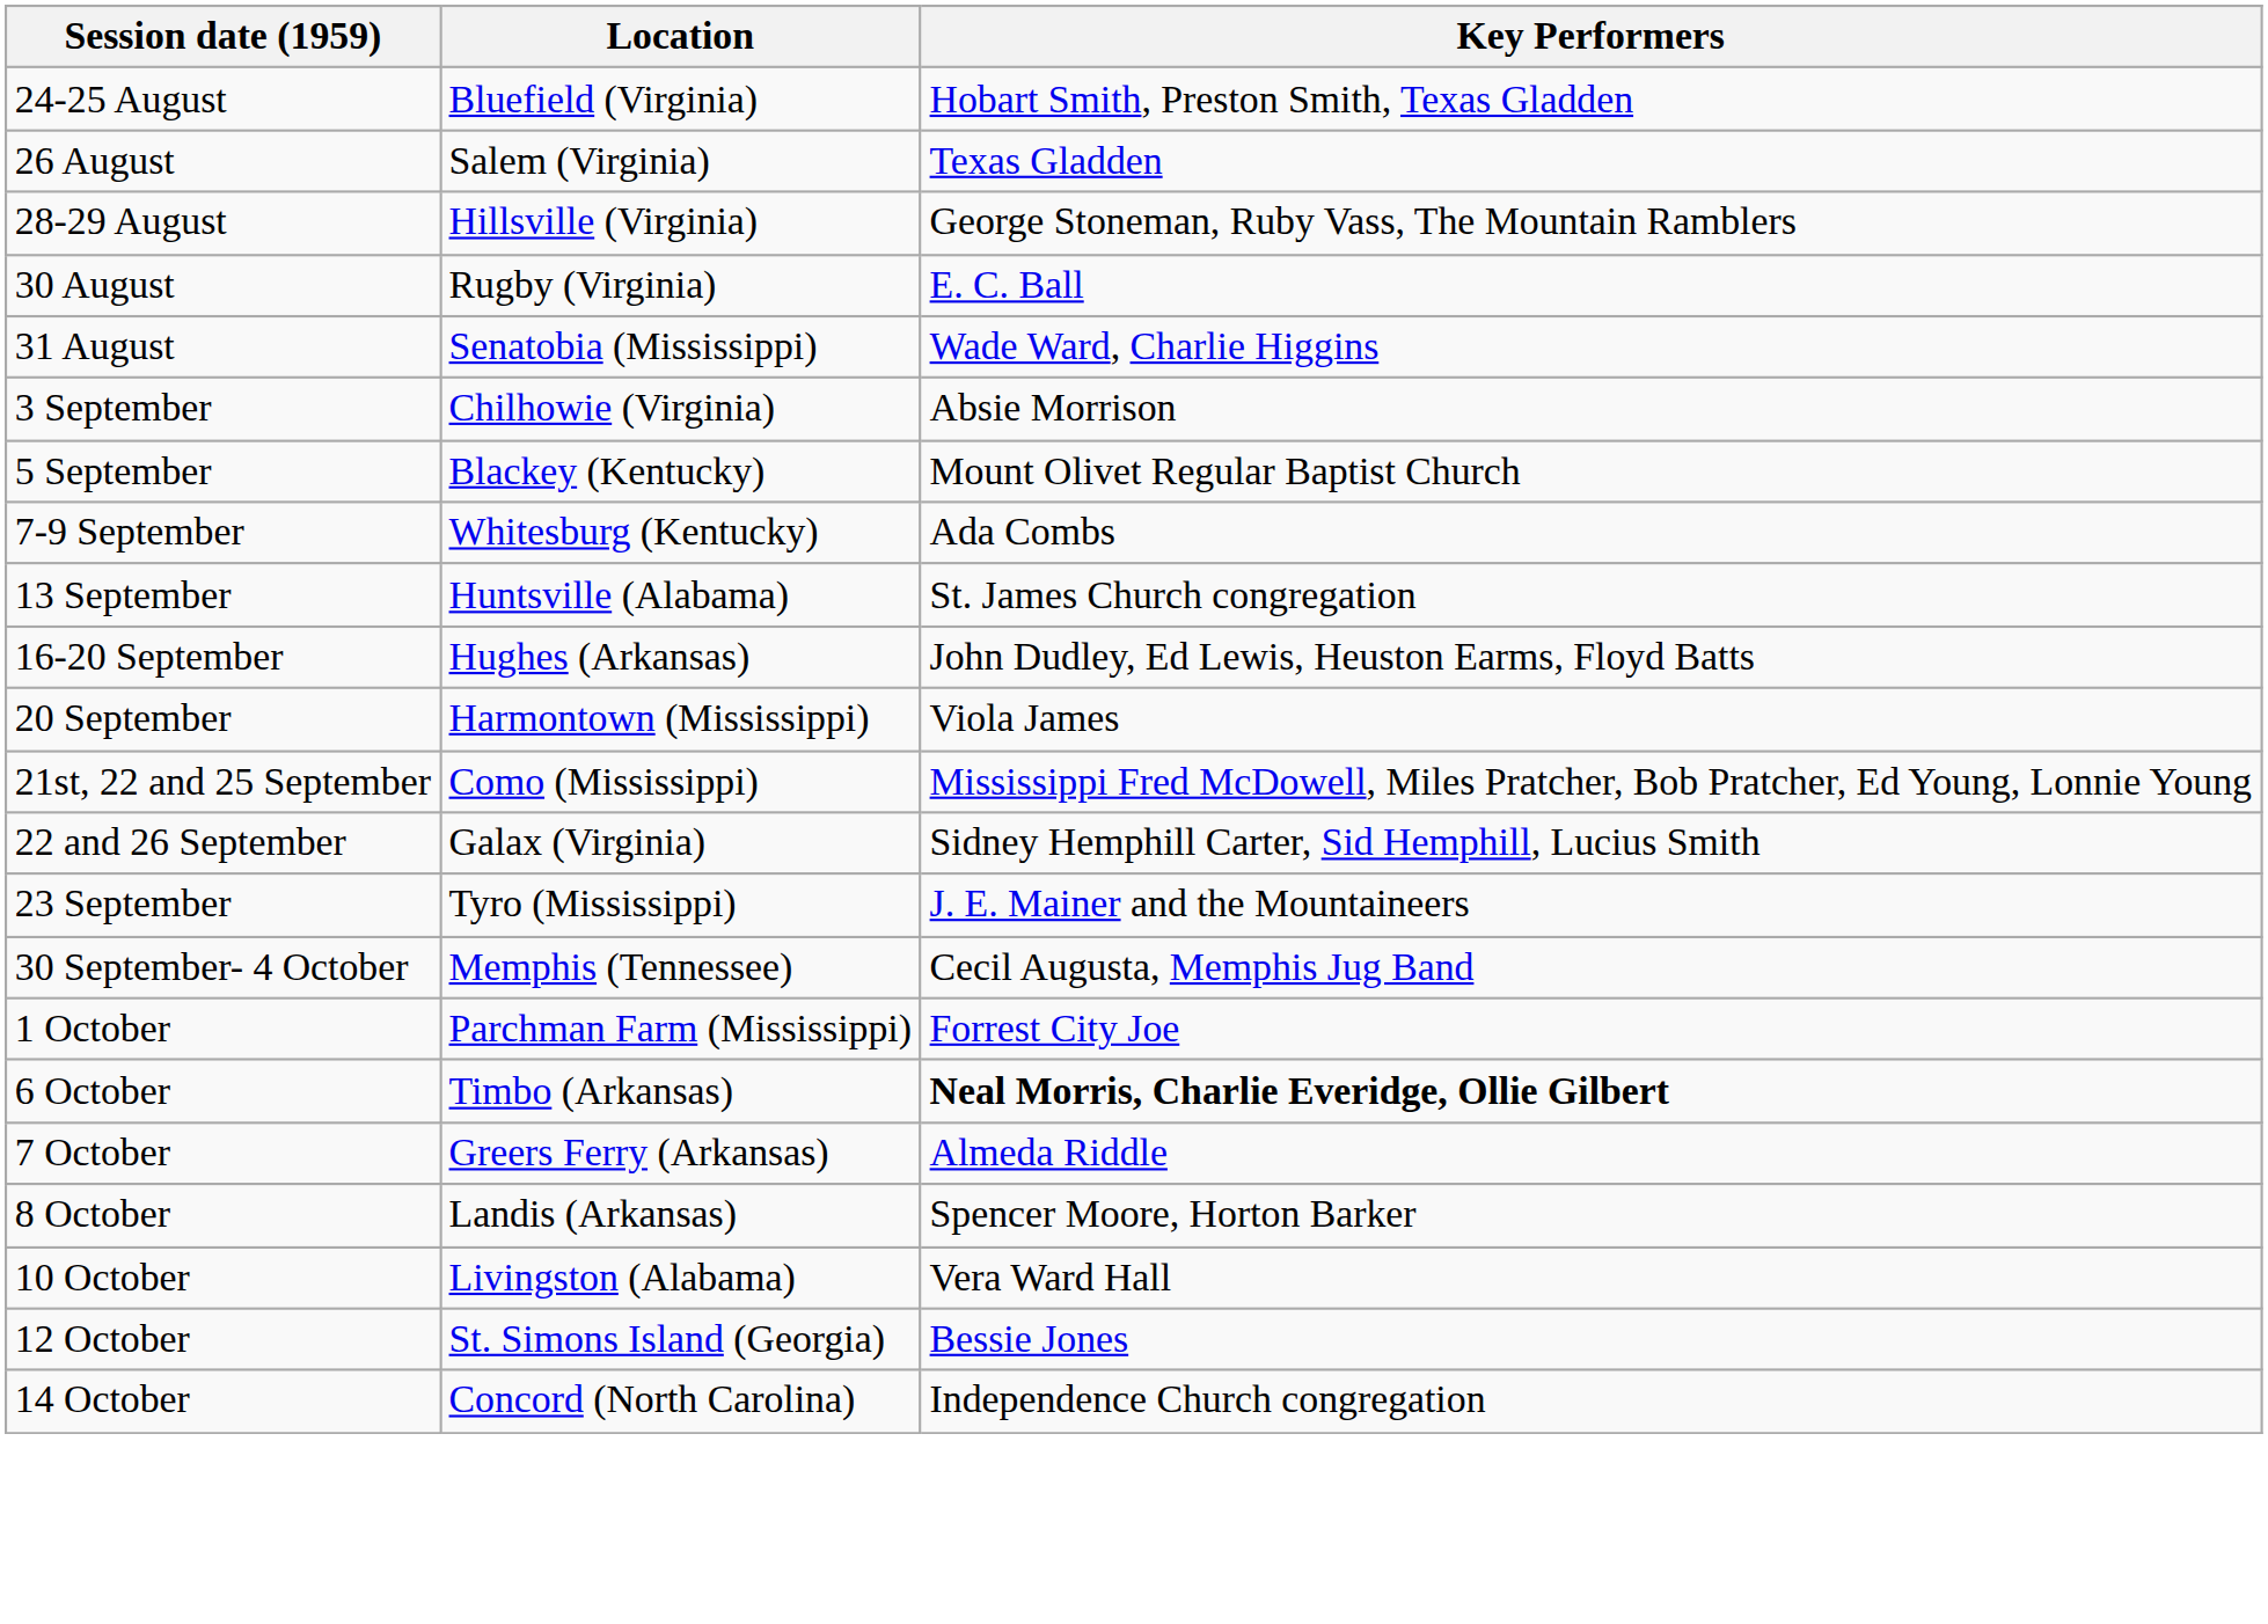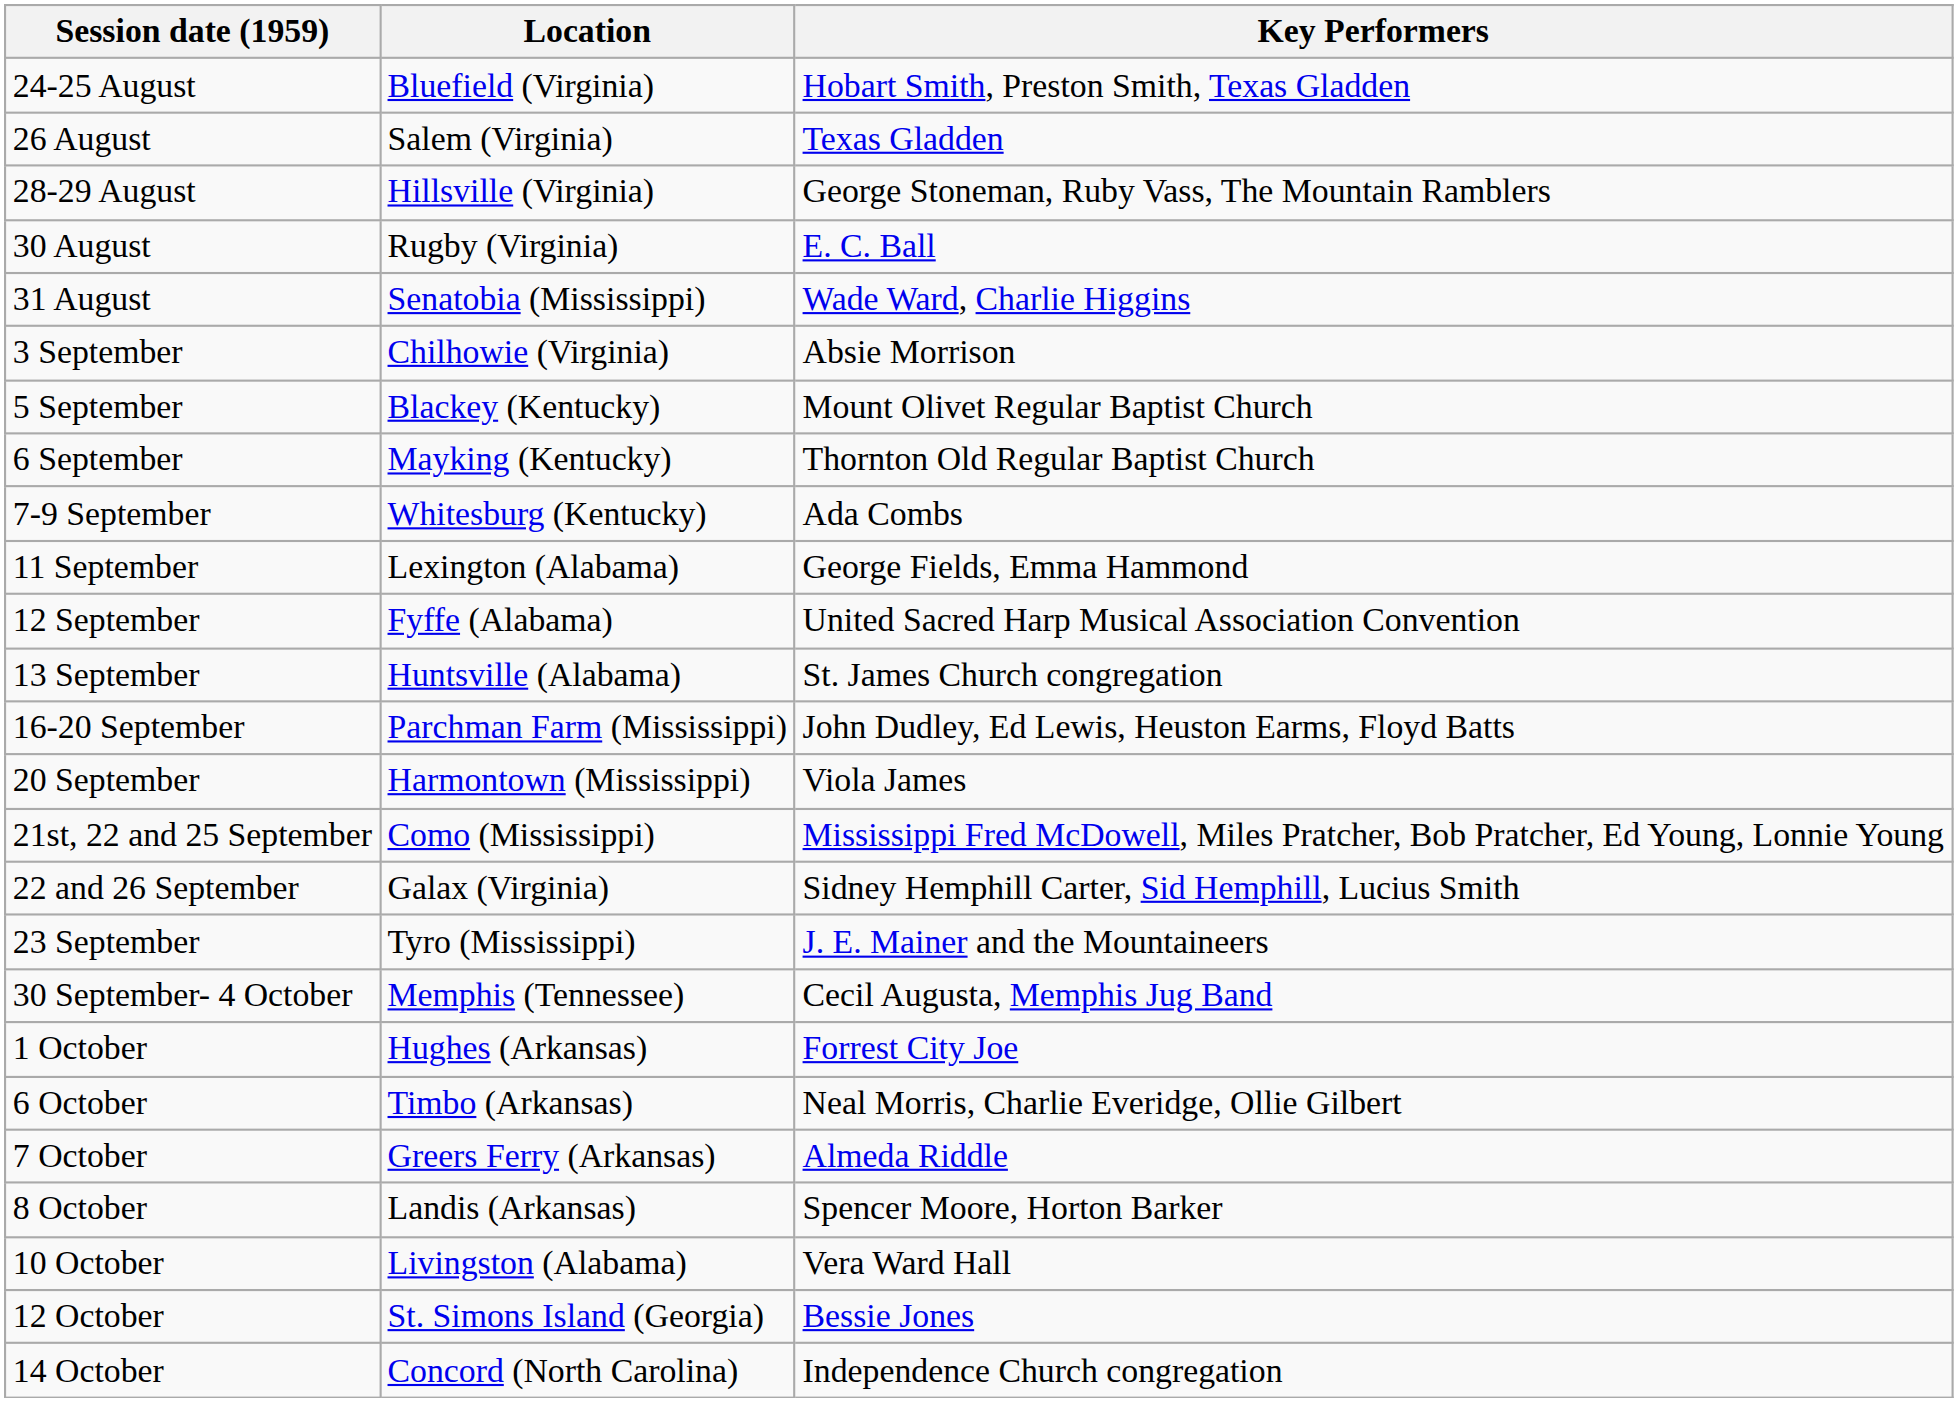+ row: 6 September | Mayking (Kentucky) | Thornton Old Regular Baptist Church
+ row: 11 September | Lexington (Alabama) | George Fields, Emma Hammond
+ row: 12 September | Fyffe (Alabama) | United Sacred Harp Musical Association Convention
16-20 September | Location: Hughes (Arkansas) -> Parchman Farm (Mississippi)
1 October | Location: Parchman Farm (Mississippi) -> Hughes (Arkansas)
6 October | Key Performers: bold -> normal
